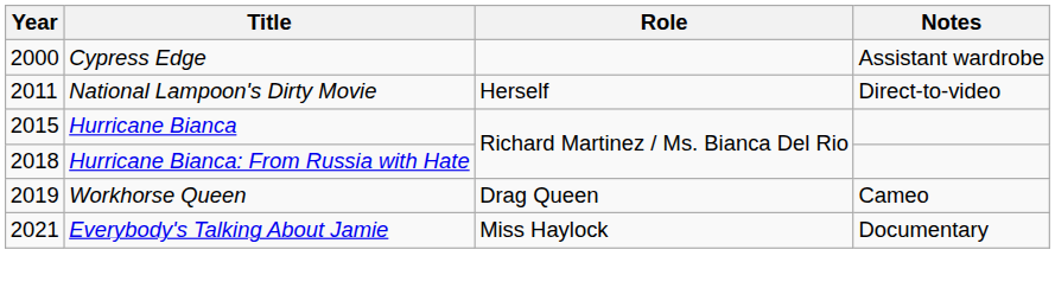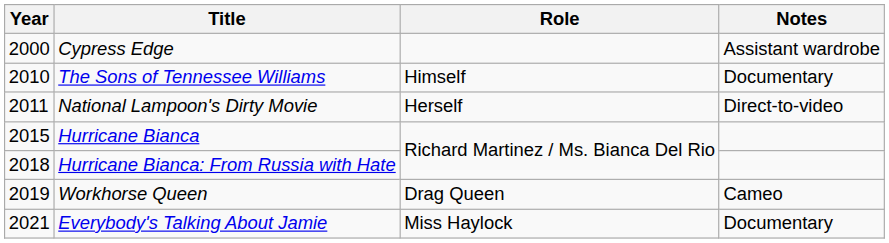+ row: 2010 | The Sons of Tennessee Williams | Himself | Documentary
